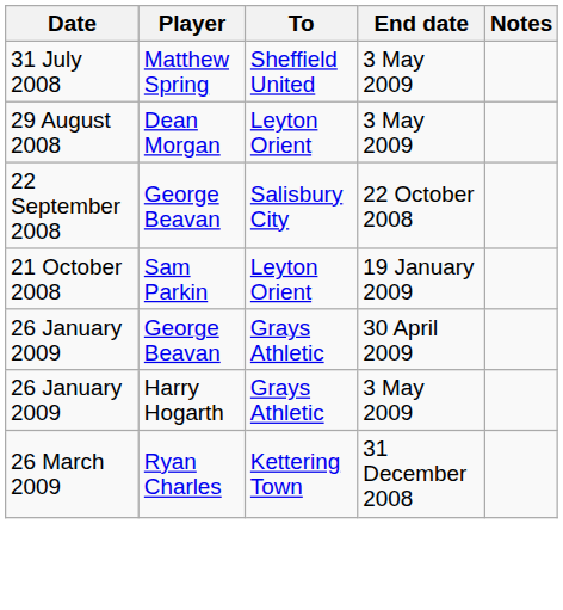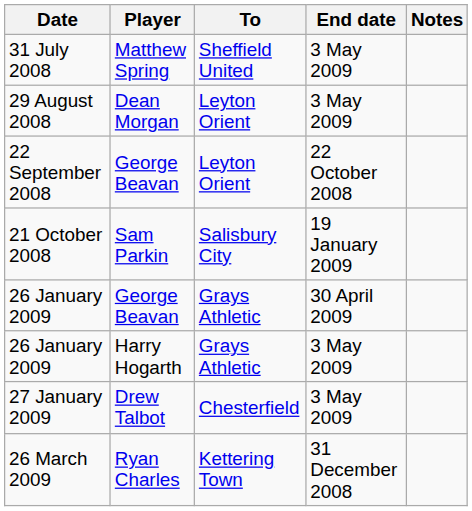22 September 2008 | To: Salisbury City -> Leyton Orient
21 October 2008 | To: Leyton Orient -> Salisbury City
+ row: 27 January 2009 | Drew Talbot | Chesterfield | 3 May 2009
